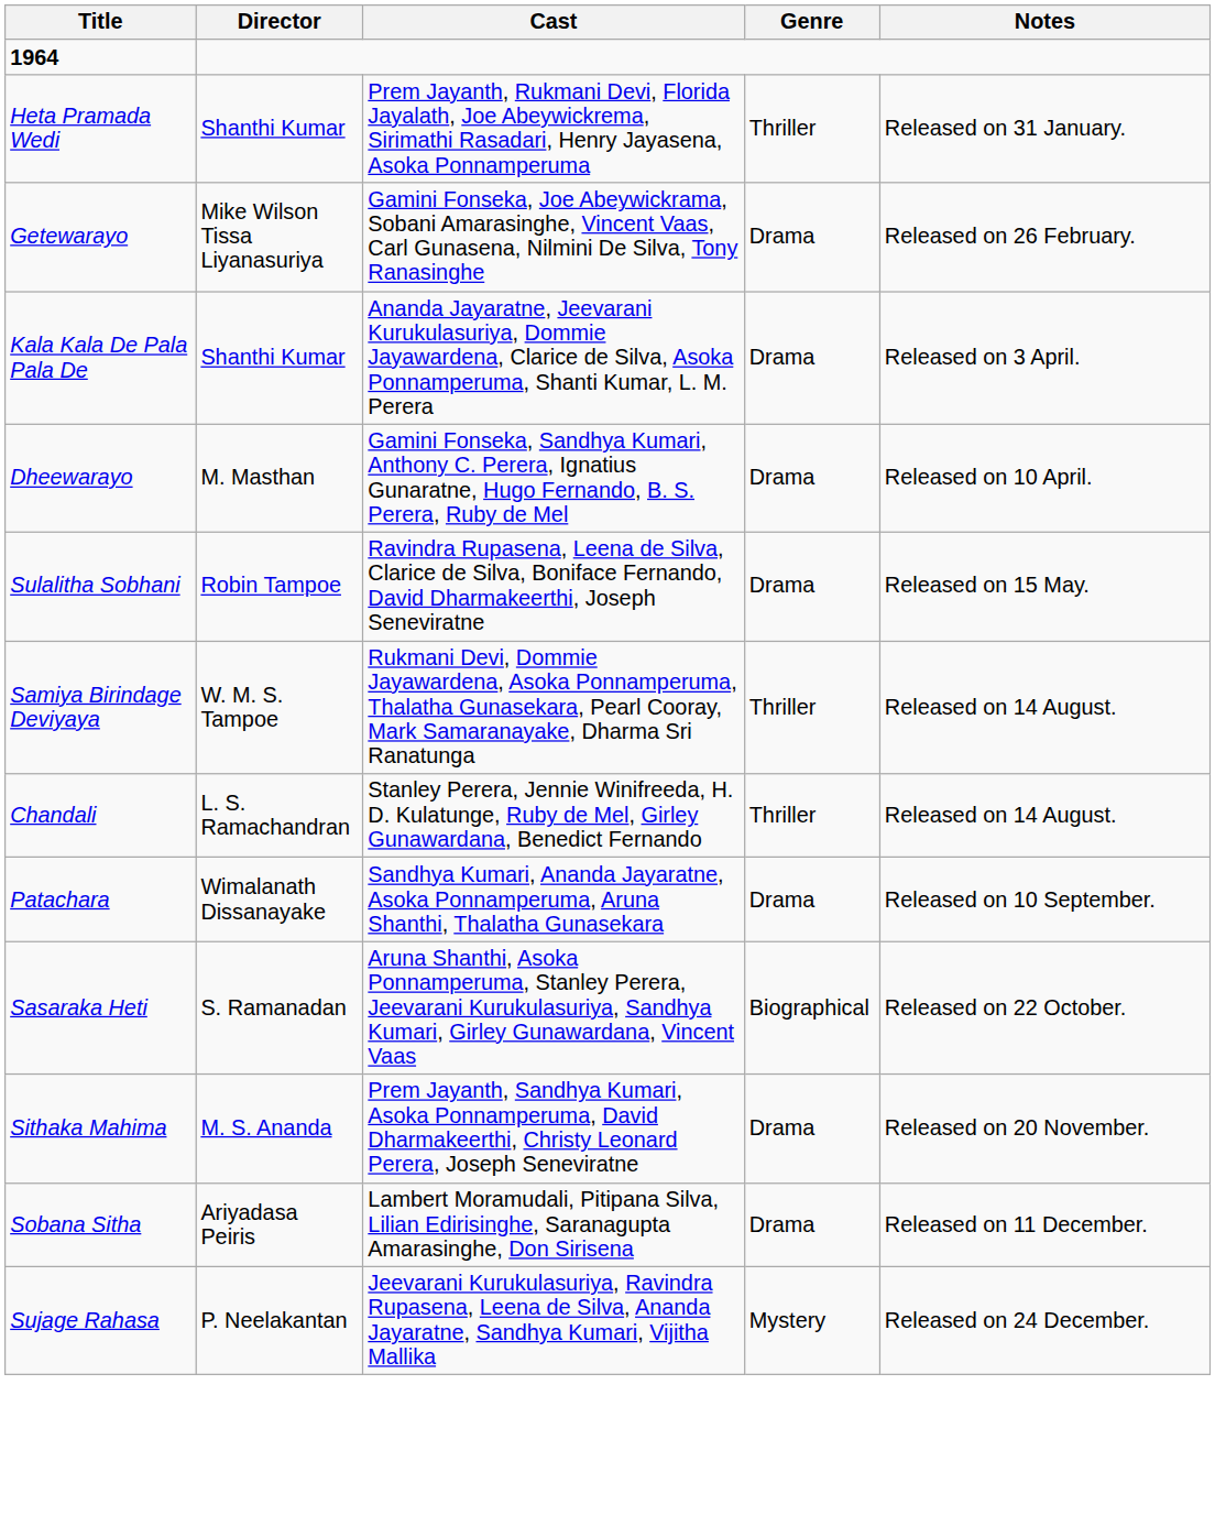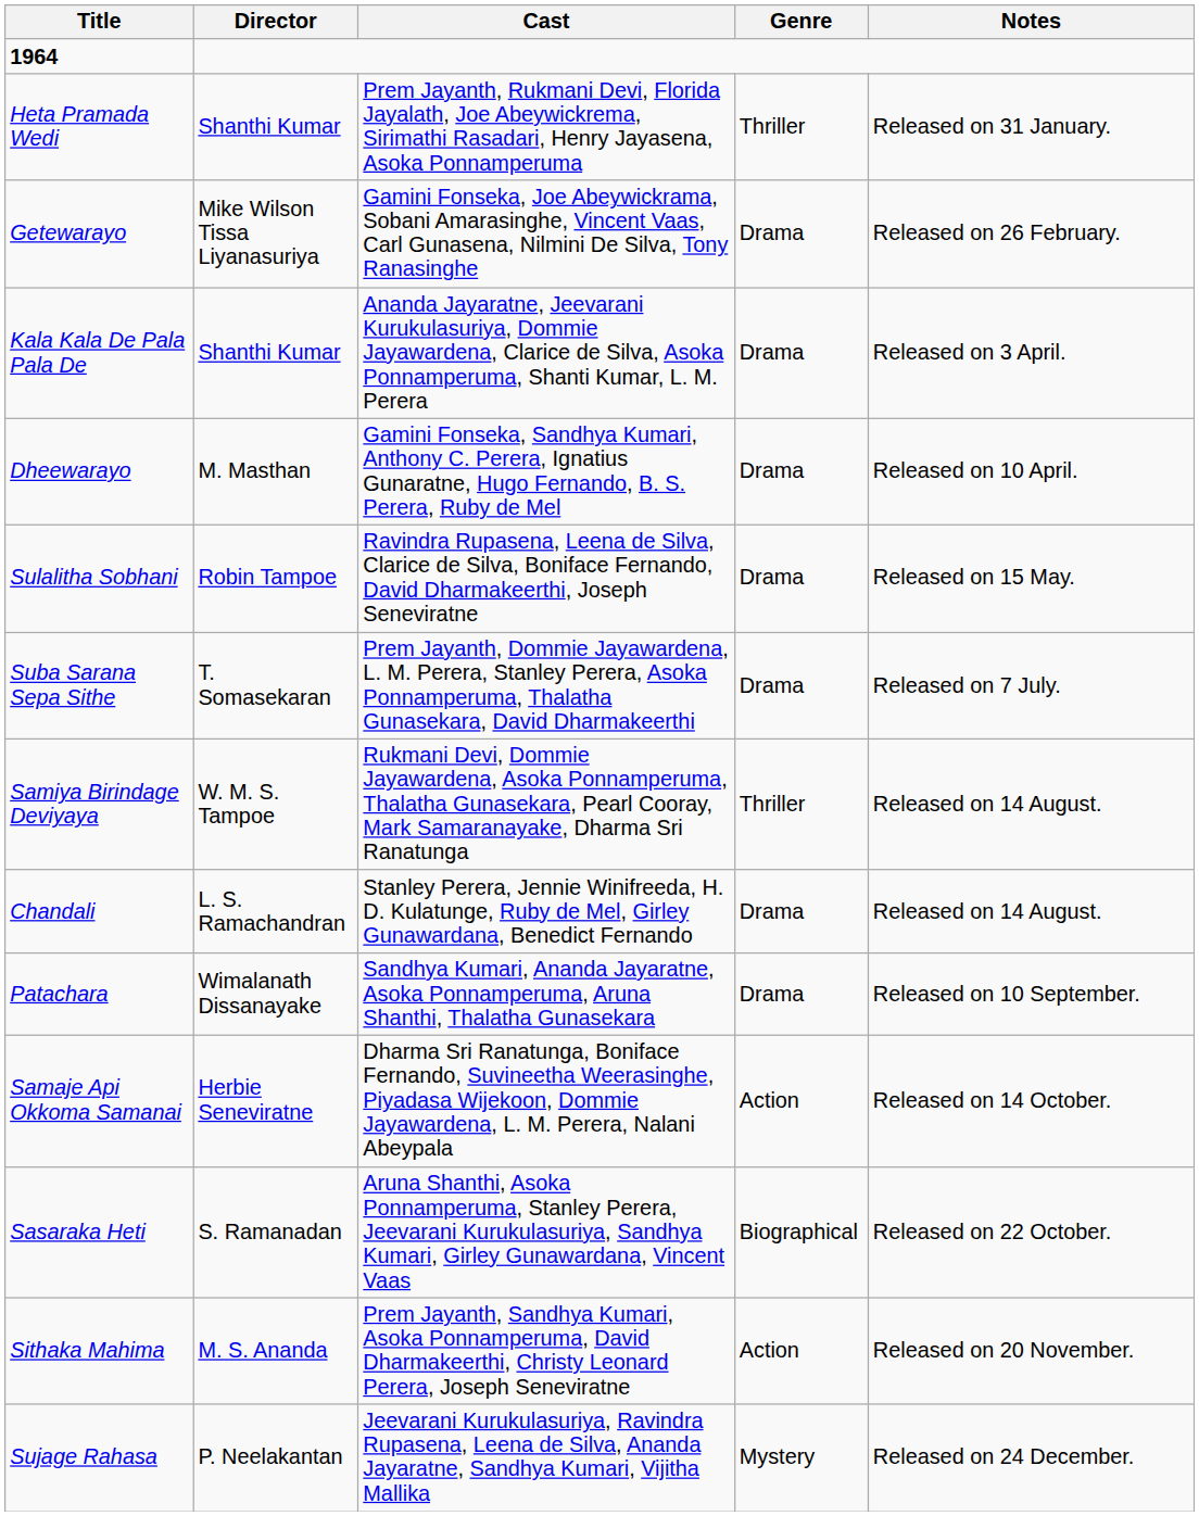+ row: Suba Sarana Sepa Sithe | T. Somasekaran | Prem Jayanth, Dommie Jayawardena, L. M. Perera, Stanley Perera, Asoka Ponnamperuma, Thalatha Gunasekara, David Dharmakeerthi | Drama | Released on 7 July.
Chandali | Genre: Thriller -> Drama
+ row: Samaje Api Okkoma Samanai | Herbie Seneviratne | Dharma Sri Ranatunga, Boniface Fernando, Suvineetha Weerasinghe, Piyadasa Wijekoon, Dommie Jayawardena, L. M. Perera, Nalani Abeypala | Action | Released on 14 October.
Sithaka Mahima | Genre: Drama -> Action
- row: Sobana Sitha | Ariyadasa Peiris | Lambert Moramudali, Pitipana Silva, Lilian Edirisinghe, Saranagupta Amarasinghe, Don Sirisena | Drama | Released on 11 December.
